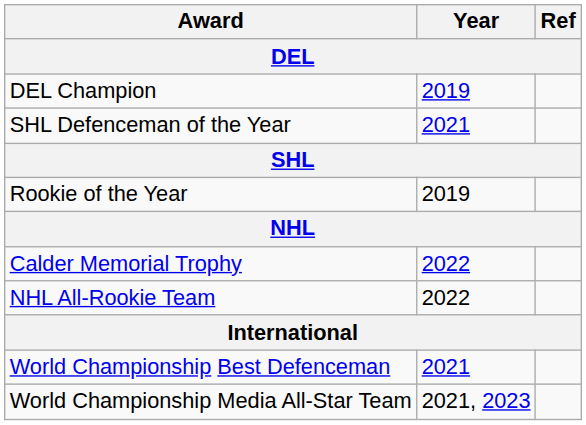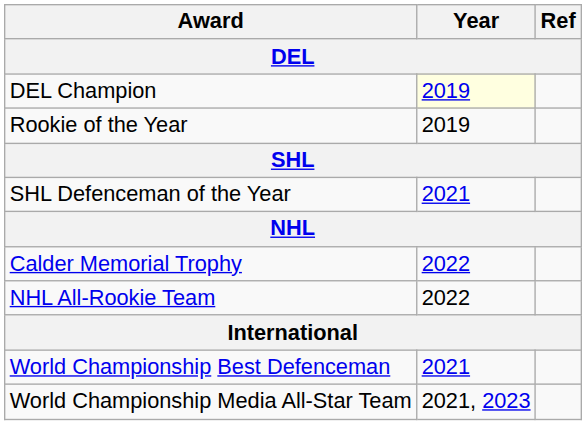DEL Champion | Year: no background -> lightyellow background
rows swapped: Rookie of the Year <-> SHL Defenceman of the Year
